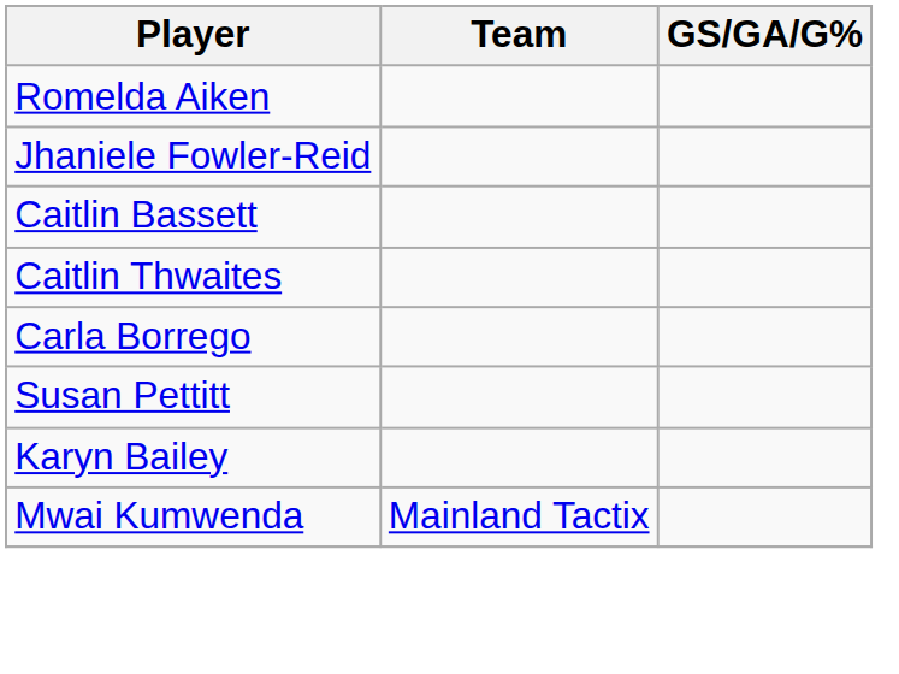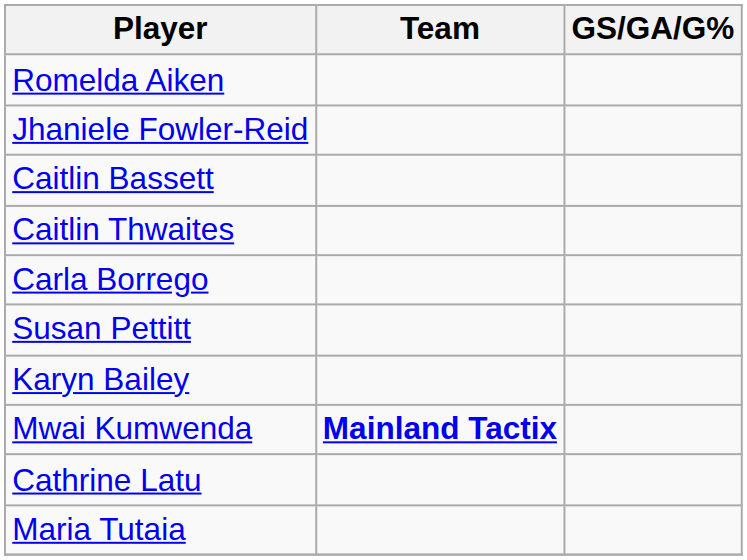Mwai Kumwenda | Team: normal -> bold
+ row: Cathrine Latu
+ row: Maria Tutaia
